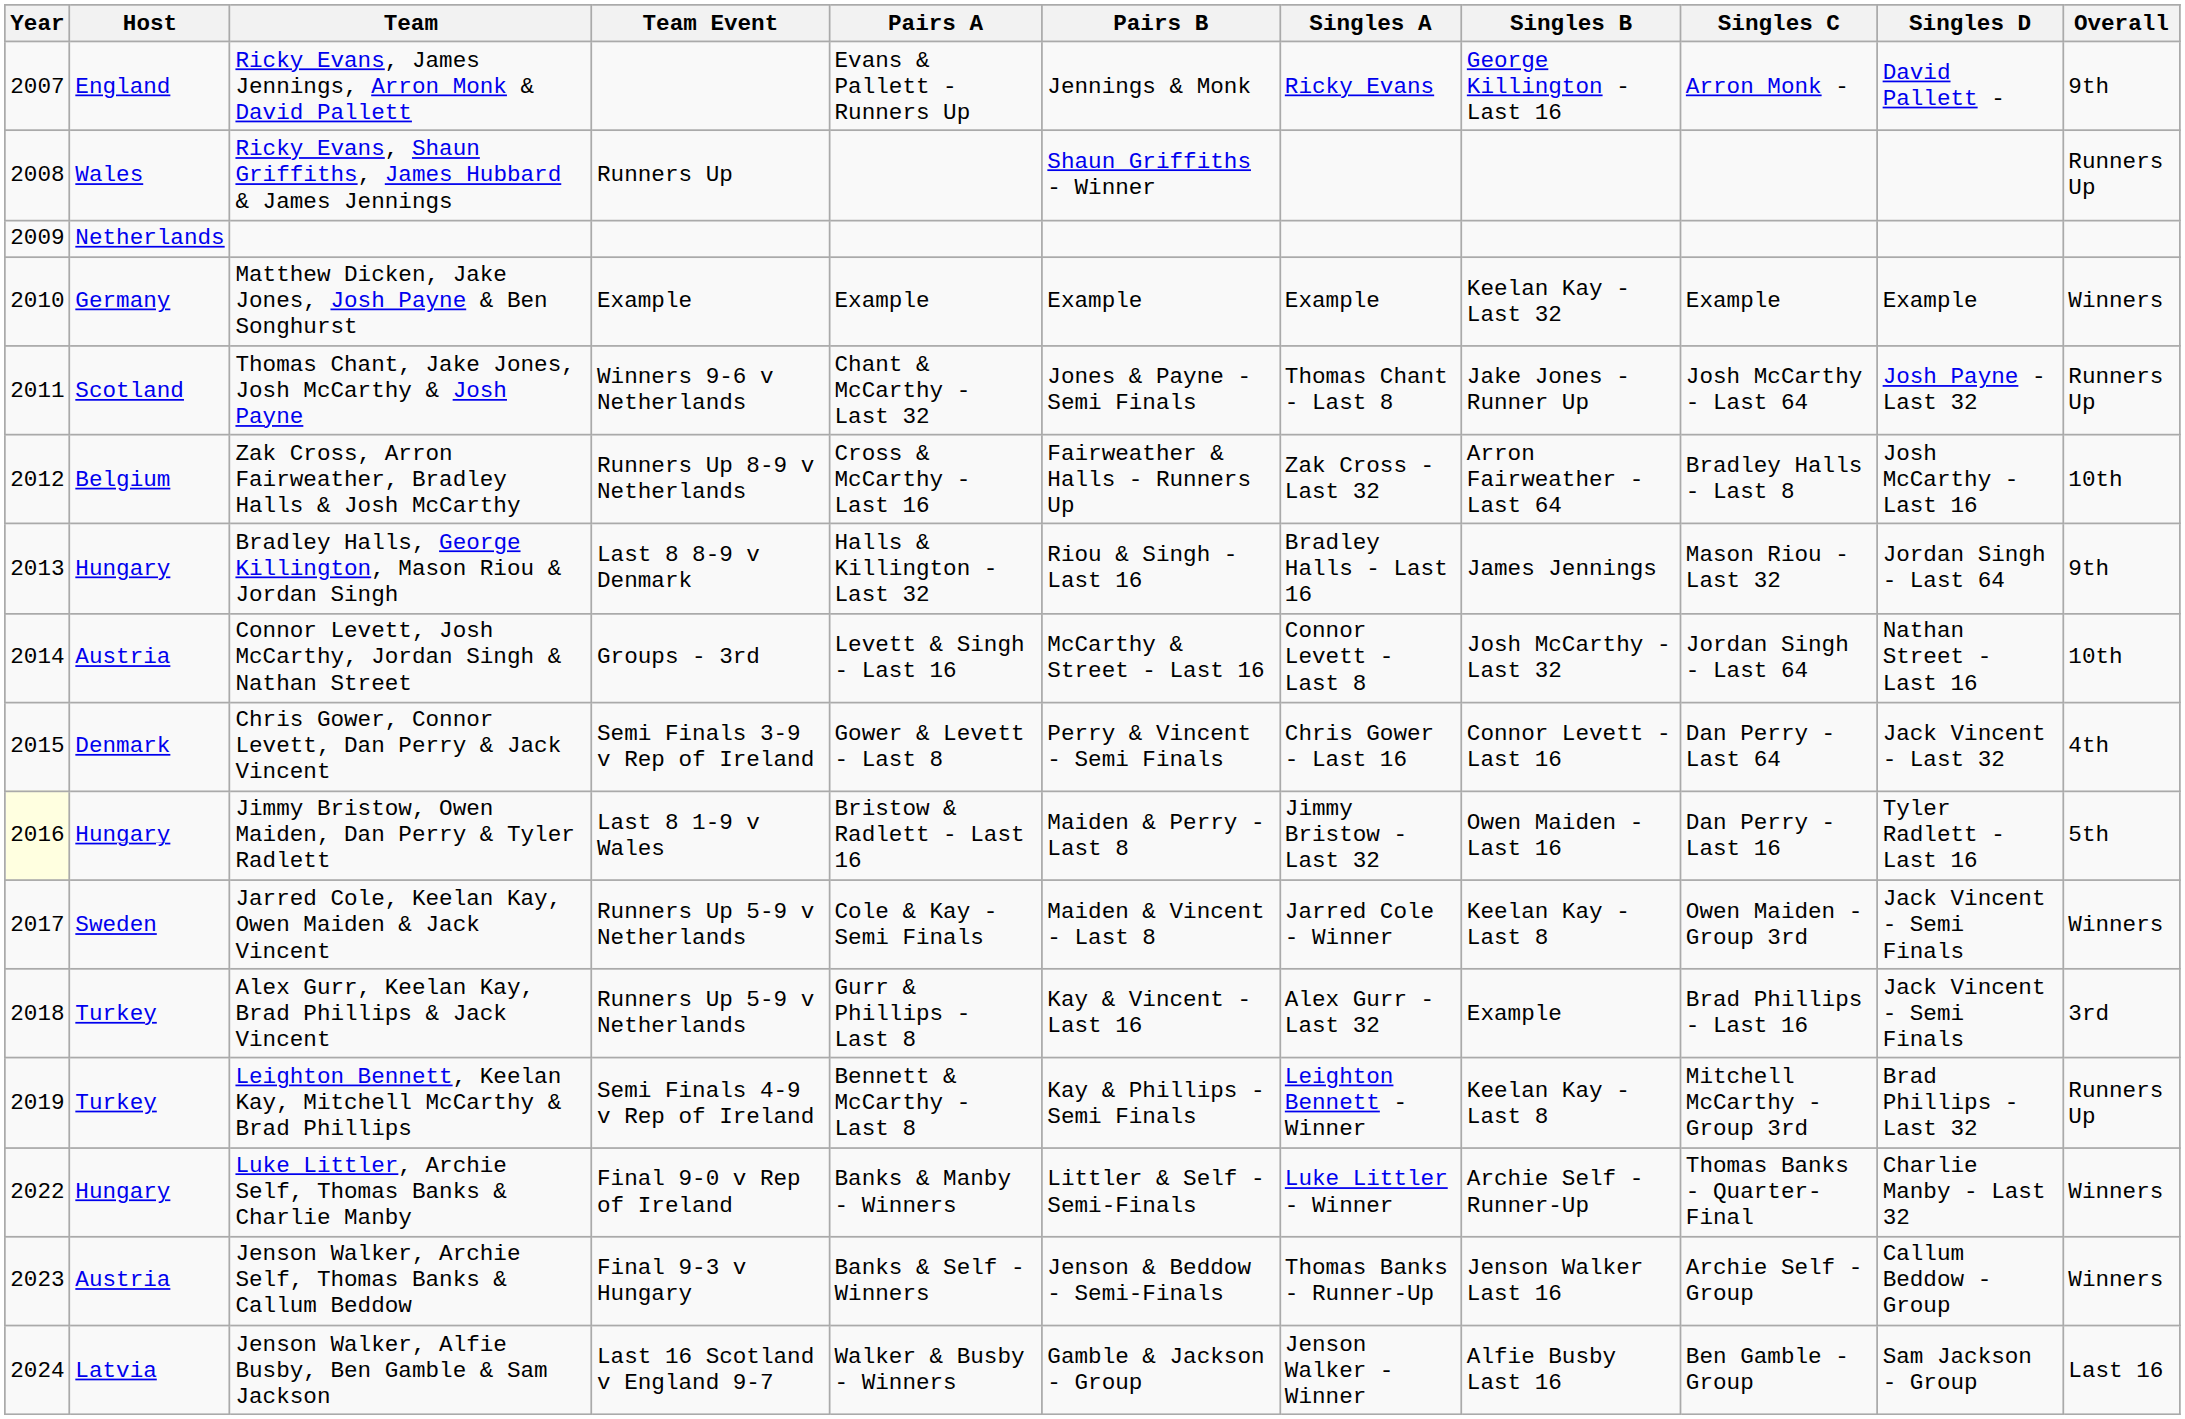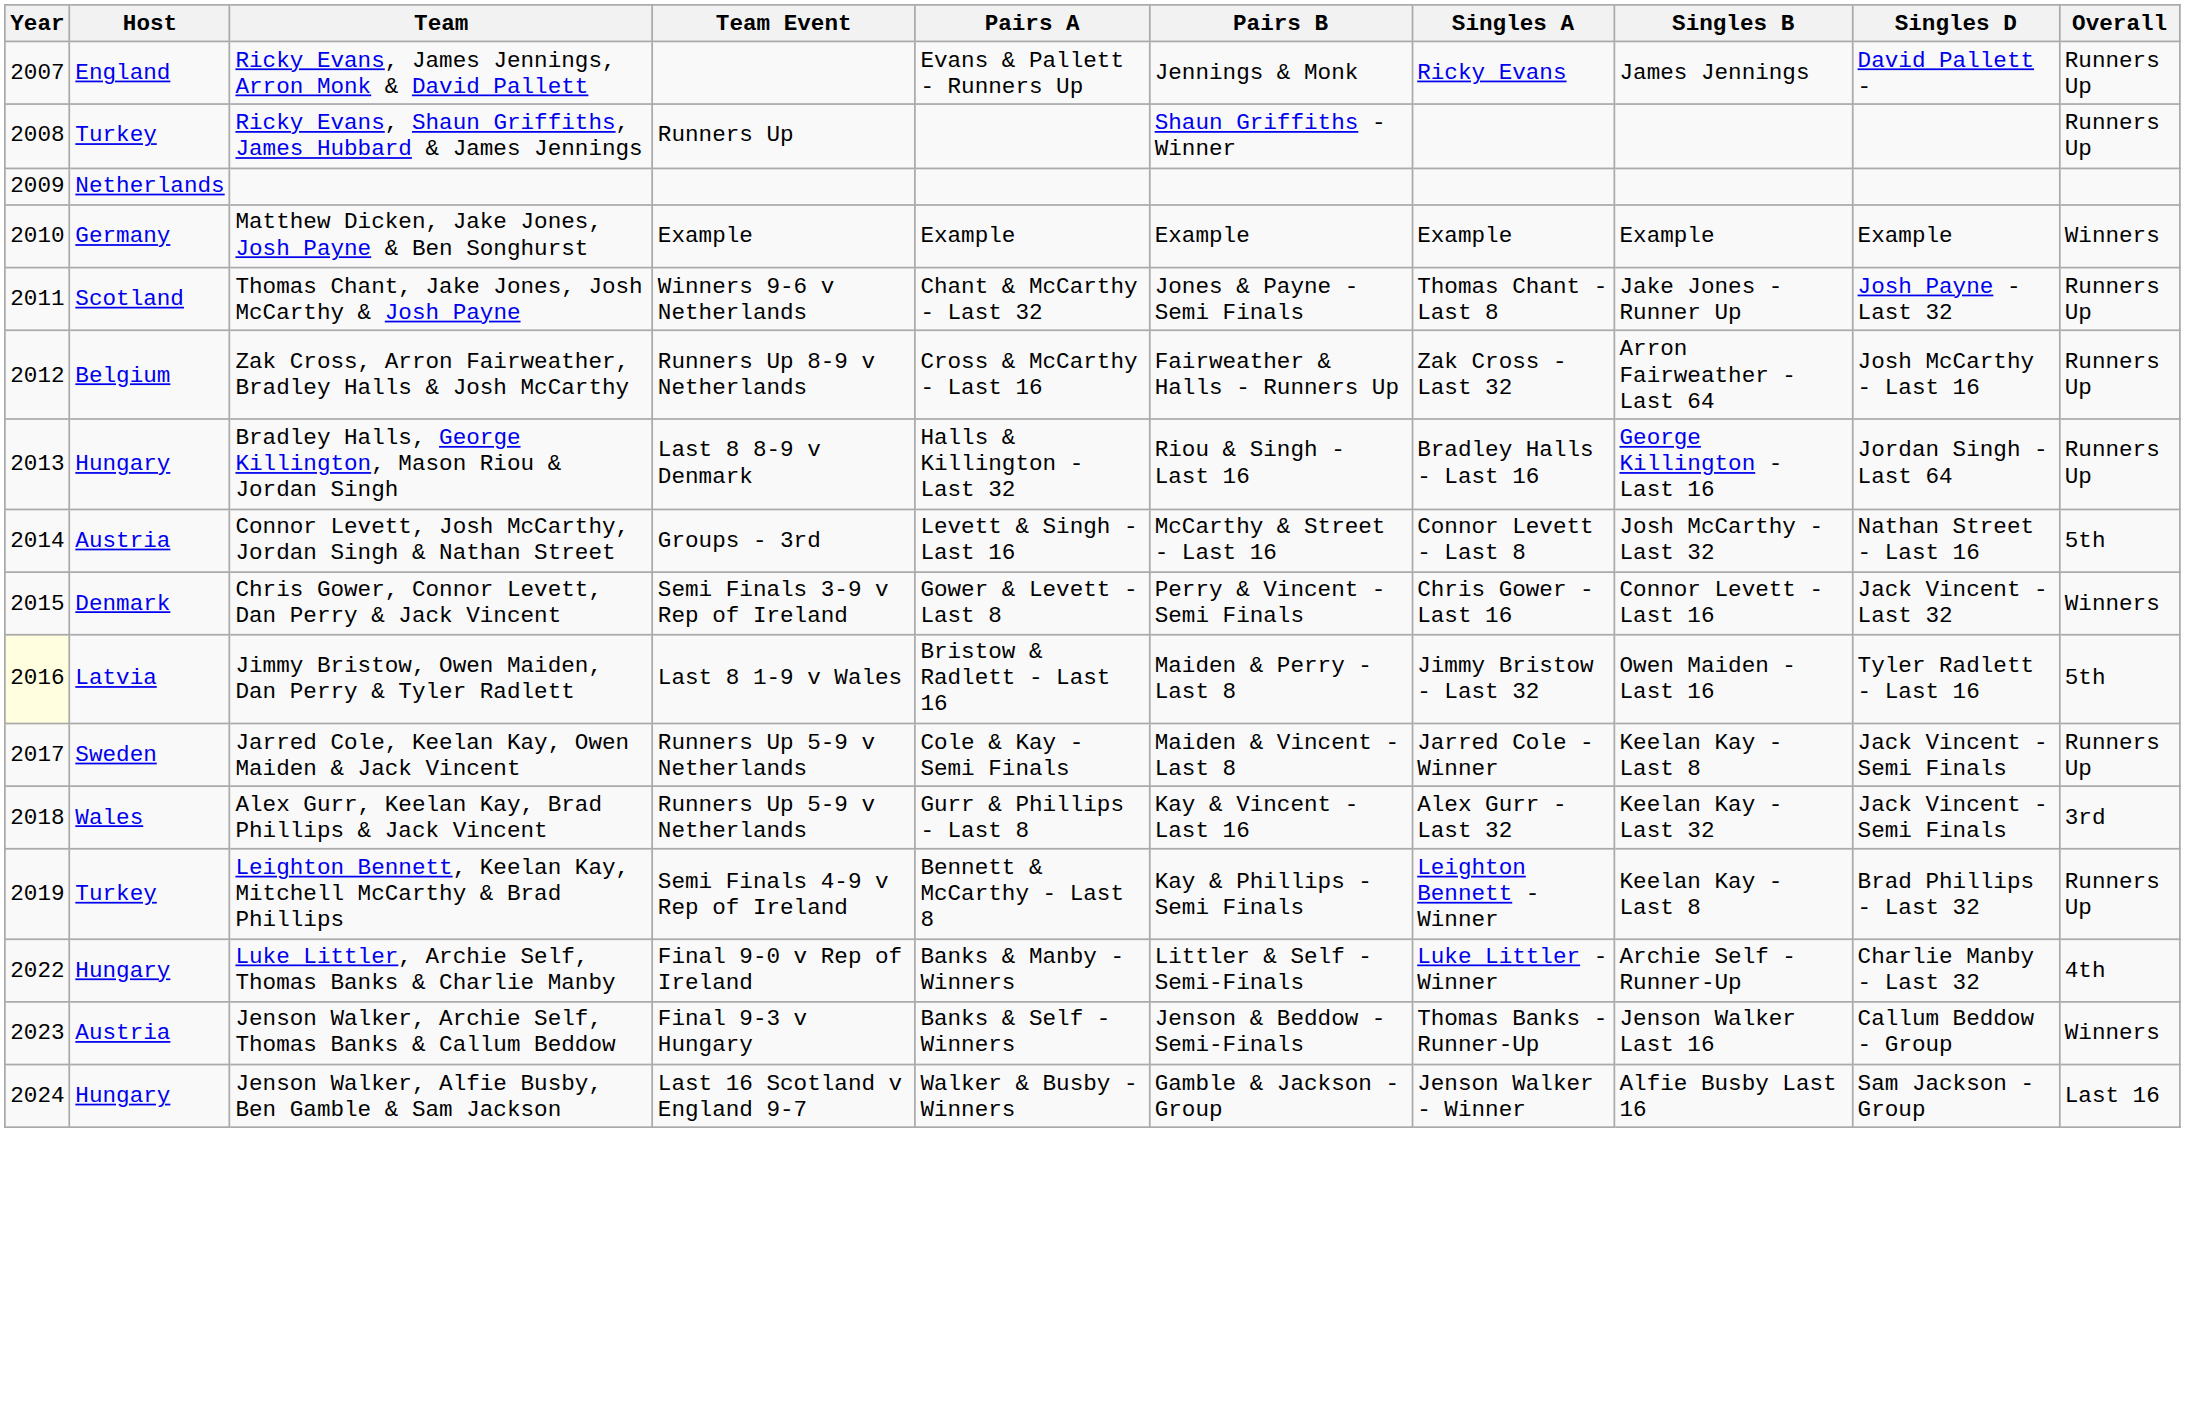- column: Singles C | Arron Monk - | Example | Josh McCarthy - Last 64 | Bradley Halls - Last 8 | Mason Riou - Last 32 | Jordan Singh - Last 64 | Dan Perry - Last 64 | Dan Perry - Last 16 | Owen Maiden - Group 3rd | Brad Phillips - Last 16 | Mitchell McCarthy - Group 3rd | Thomas Banks - Quarter-Final | Archie Self - Group | Ben Gamble - Group
Ricky Evans, James Jennings, Arron Monk & David Pallett | Singles B: George Killington - Last 16 -> James Jennings
Ricky Evans, James Jennings, Arron Monk & David Pallett | Overall: 9th -> Runners Up
Ricky Evans, Shaun Griffiths, James Hubbard & James Jennings | Host: Wales -> Turkey
Matthew Dicken, Jake Jones, Josh Payne & Ben Songhurst | Singles B: Keelan Kay - Last 32 -> Example
Zak Cross, Arron Fairweather, Bradley Halls & Josh McCarthy | Overall: 10th -> Runners Up
Bradley Halls, George Killington, Mason Riou & Jordan Singh | Singles B: James Jennings -> George Killington - Last 16
Bradley Halls, George Killington, Mason Riou & Jordan Singh | Overall: 9th -> Runners Up
Connor Levett, Josh McCarthy, Jordan Singh & Nathan Street | Overall: 10th -> 5th
Chris Gower, Connor Levett, Dan Perry & Jack Vincent | Overall: 4th -> Winners
Jimmy Bristow, Owen Maiden, Dan Perry & Tyler Radlett | Host: Hungary -> Latvia
Jarred Cole, Keelan Kay, Owen Maiden & Jack Vincent | Overall: Winners -> Runners Up
Alex Gurr, Keelan Kay, Brad Phillips & Jack Vincent | Host: Turkey -> Wales
Alex Gurr, Keelan Kay, Brad Phillips & Jack Vincent | Singles B: Example -> Keelan Kay - Last 32
Luke Littler, Archie Self, Thomas Banks & Charlie Manby | Overall: Winners -> 4th
Jenson Walker, Alfie Busby, Ben Gamble & Sam Jackson | Host: Latvia -> Hungary
